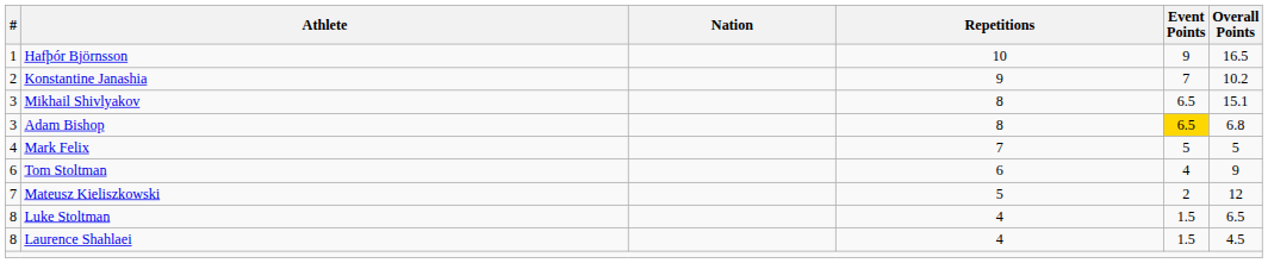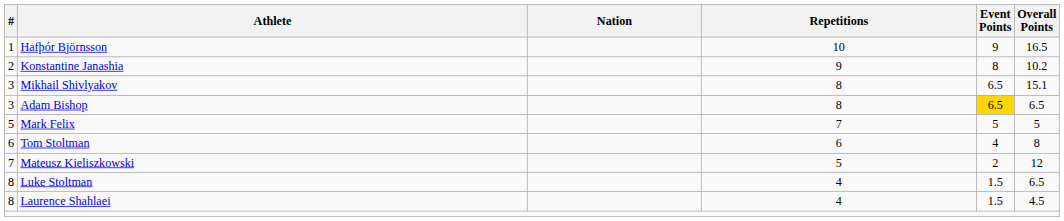Konstantine Janashia | Event Points: 7 -> 8
Adam Bishop | Overall Points: 6.8 -> 6.5
Mark Felix | #: 4 -> 5
Tom Stoltman | Overall Points: 9 -> 8
